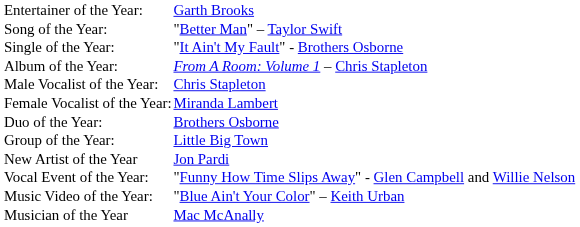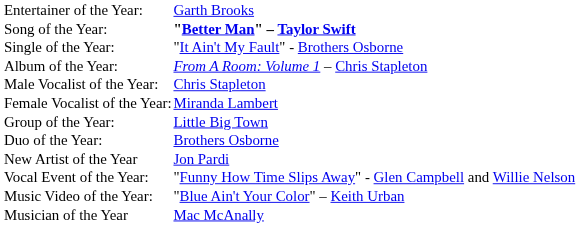Song of the Year: | column 2: normal -> bold
rows swapped: Duo of the Year: <-> Group of the Year:
